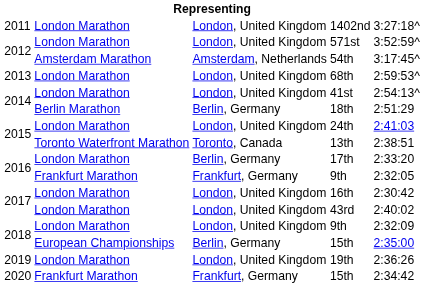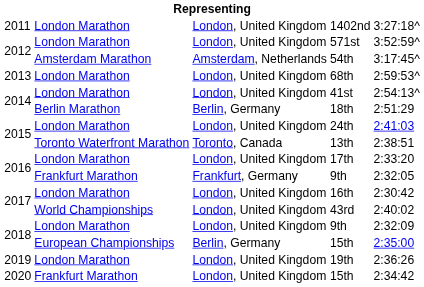17th | column 3: Berlin, Germany -> London, United Kingdom
43rd | column 2: London Marathon -> World Championships
2020 / 15th | column 3: Frankfurt, Germany -> London, United Kingdom
